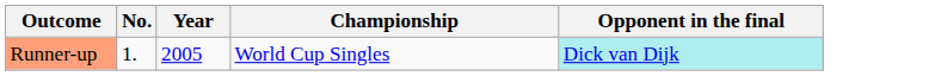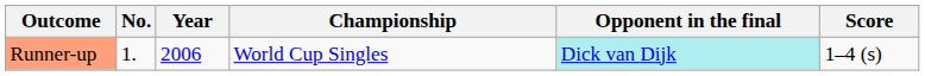+ column: Score | 1–4 (s)
Runner-up | Year: 2005 -> 2006
